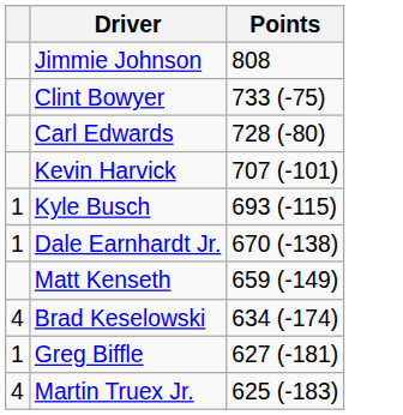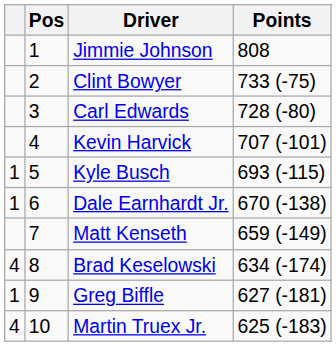+ column: Pos | 1 | 2 | 3 | 4 | 5 | 6 | 7 | 8 | 9 | 10
